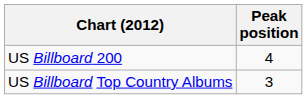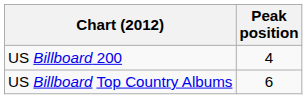US Billboard Top Country Albums | Peak position: 3 -> 6
